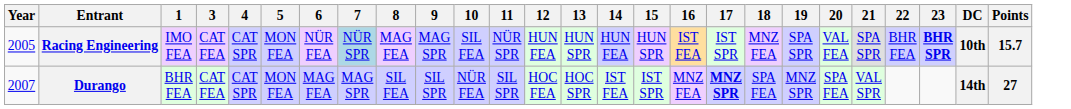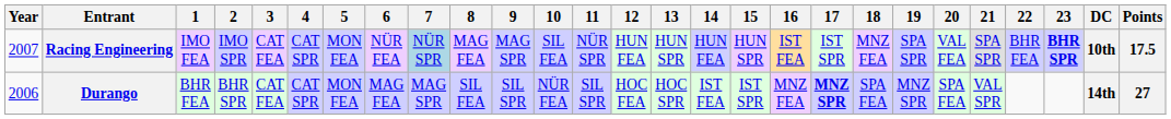+ column: 2 | IMO SPR | BHR SPR
Racing Engineering | Year: 2005 -> 2007
Racing Engineering | Points: 15.7 -> 17.5
Durango | Year: 2007 -> 2006
